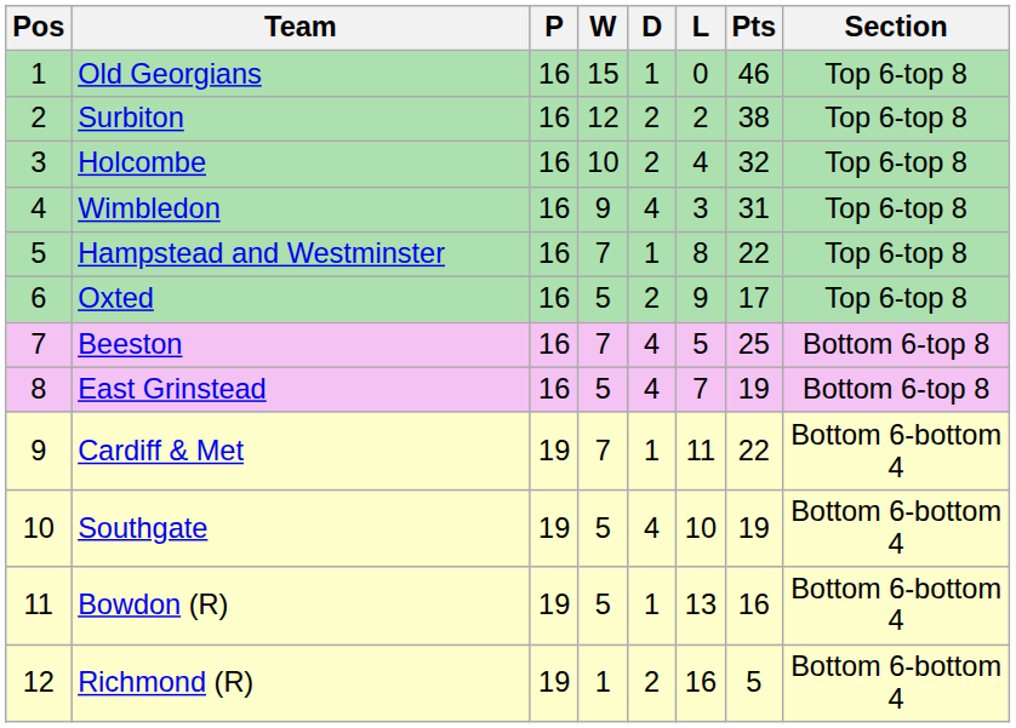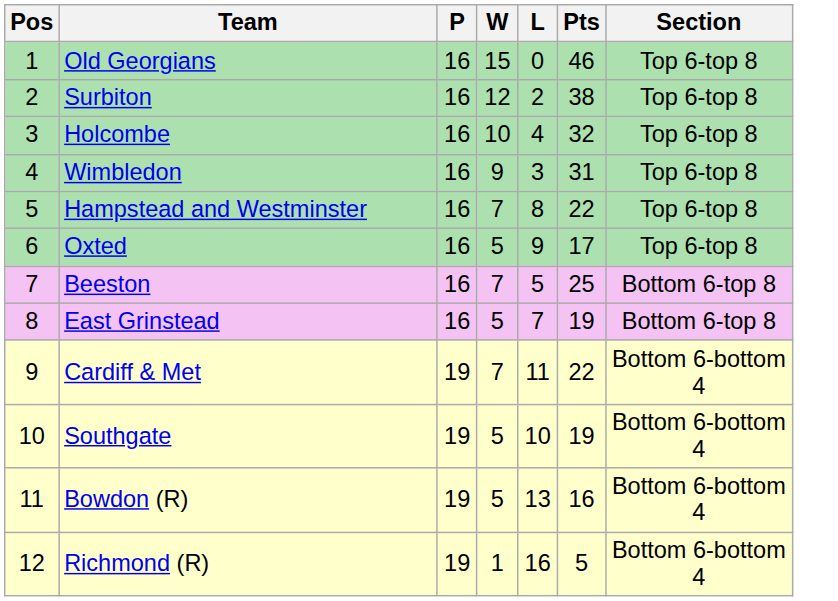- column: D | 1 | 2 | 2 | 4 | 1 | 2 | 4 | 4 | 1 | 4 | 1 | 2
